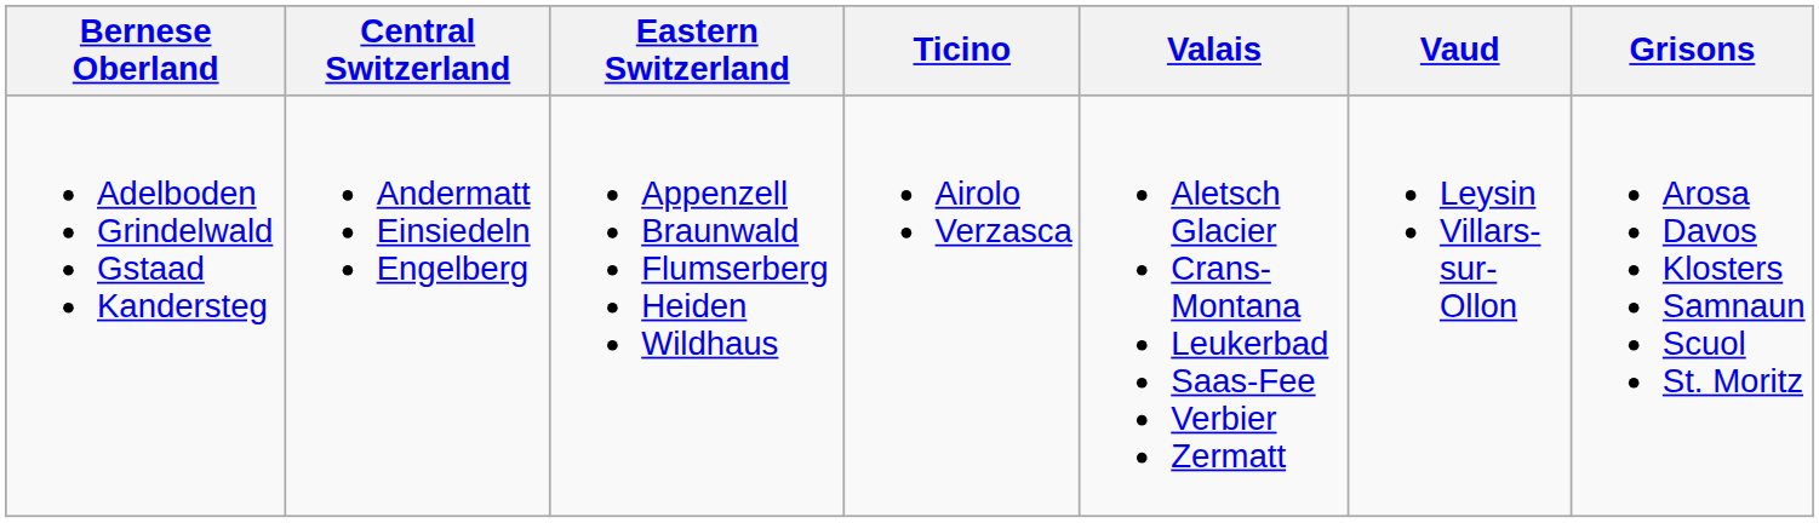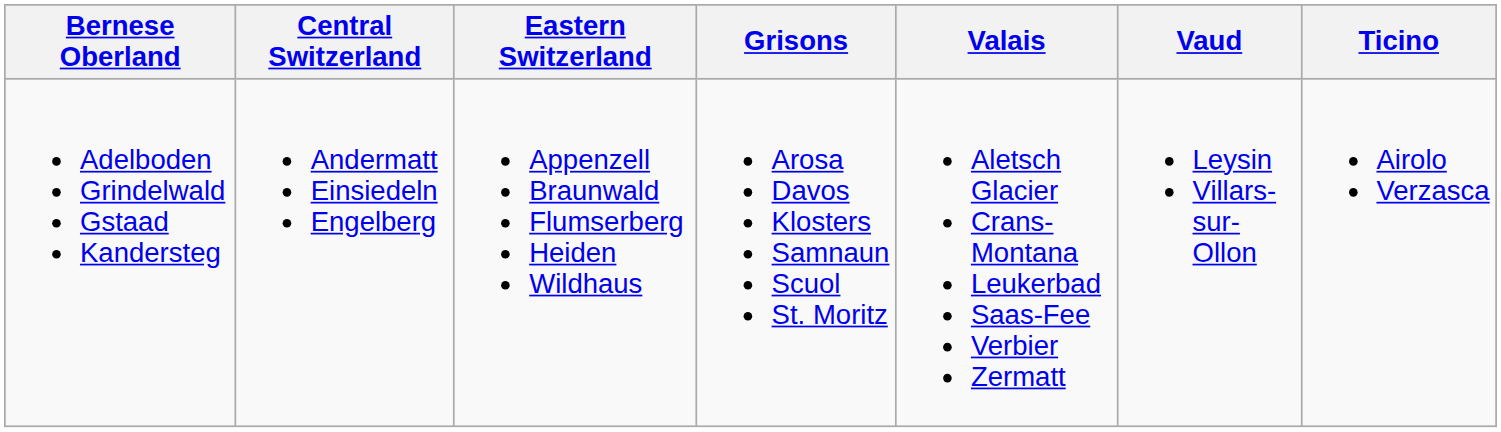columns swapped: Grisons <-> Ticino
